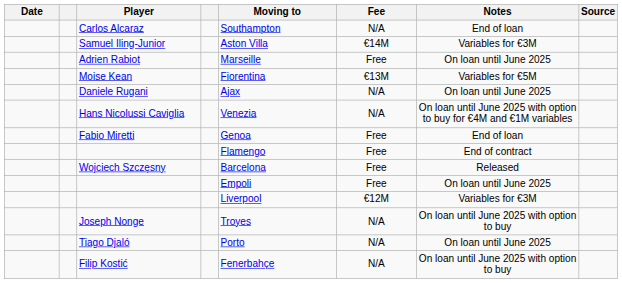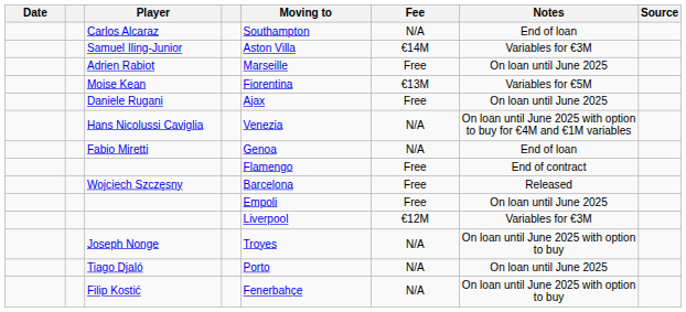Daniele Rugani | Fee: N/A -> Free
Fabio Miretti | Fee: Free -> N/A
